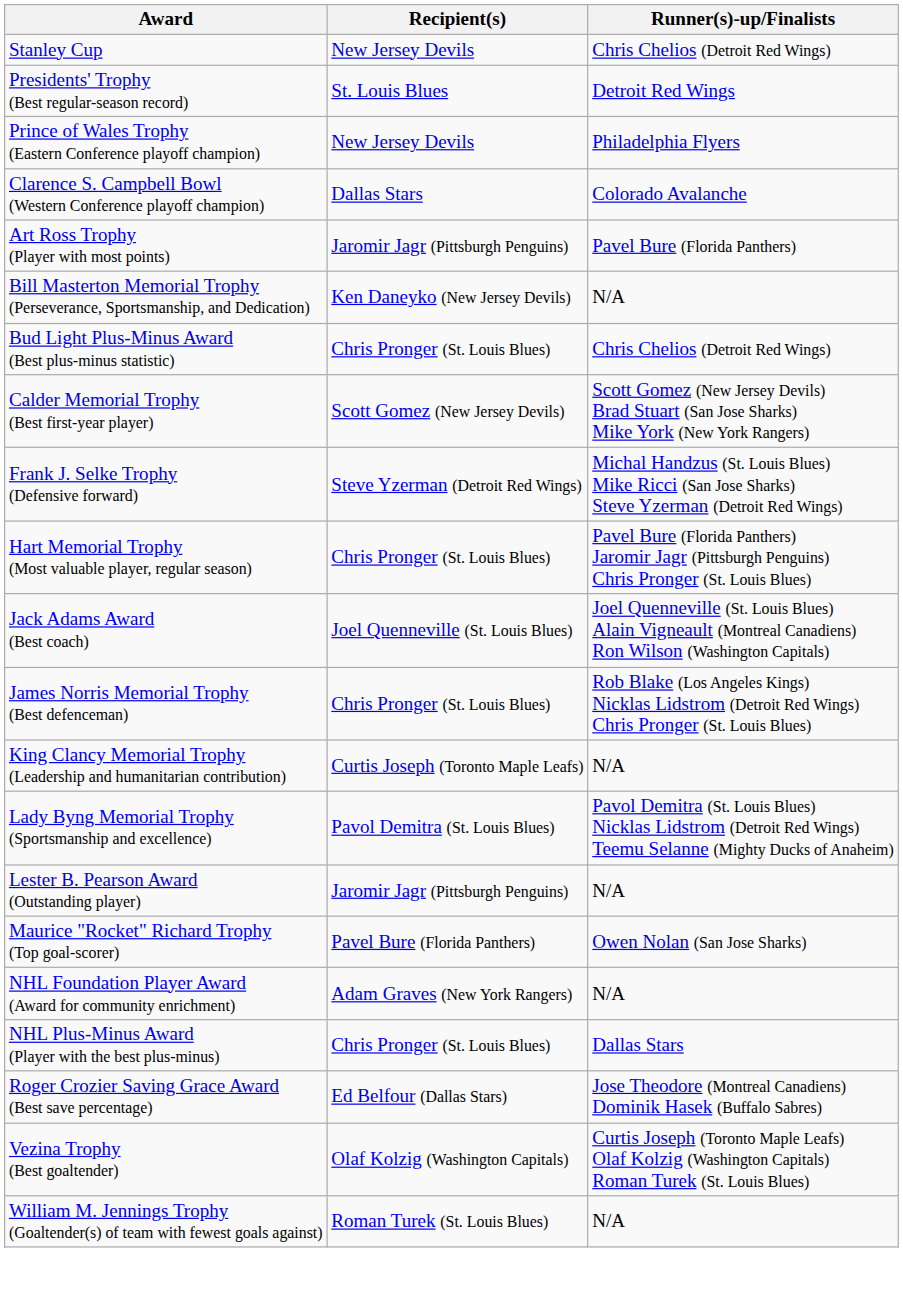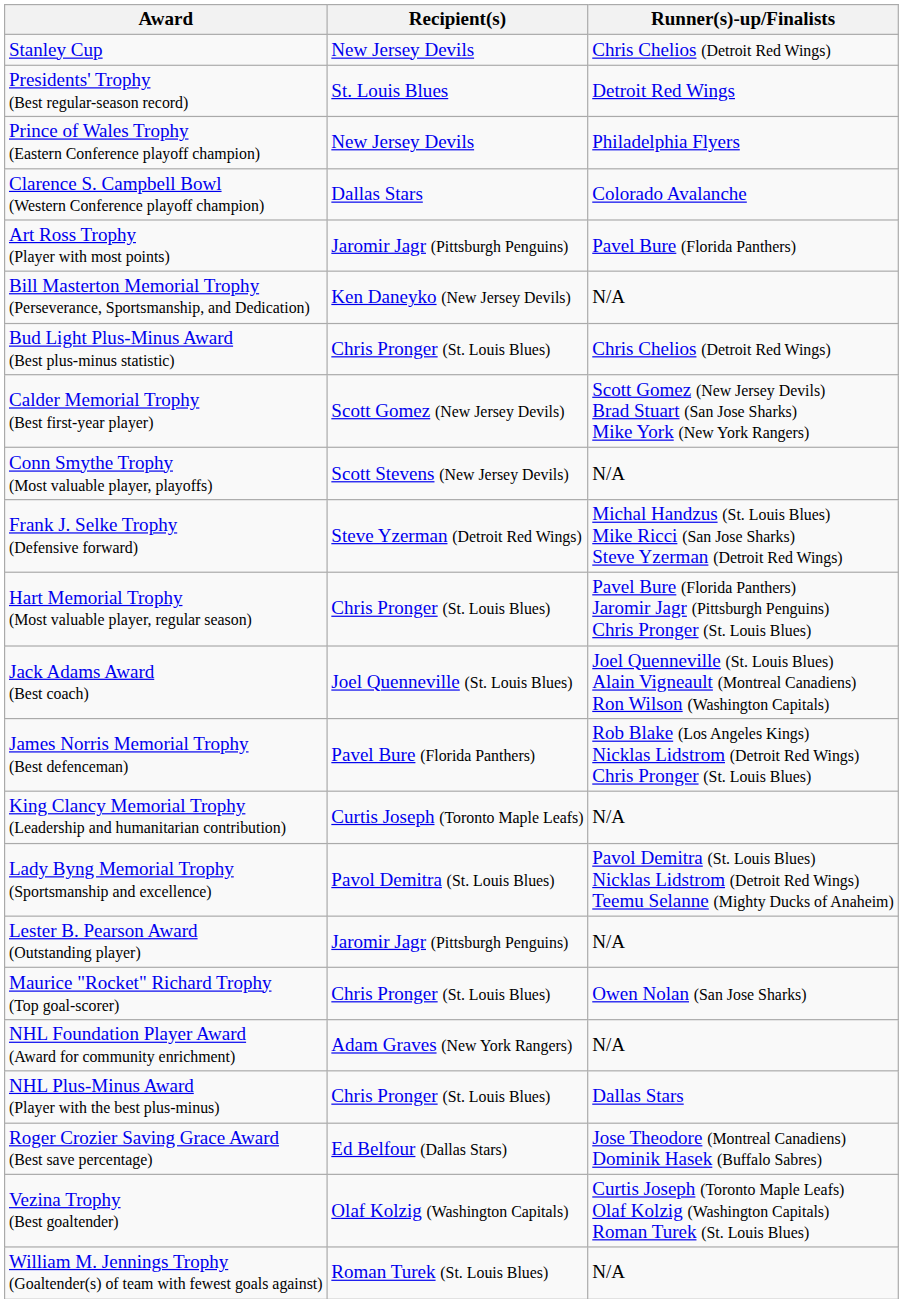+ row: Conn Smythe Trophy (Most valuable player, playoffs) | Scott Stevens (New Jersey Devils) | N/A
James Norris Memorial Trophy (Best defenceman) | Recipient(s): Chris Pronger (St. Louis Blues) -> Pavel Bure (Florida Panthers)
Maurice "Rocket" Richard Trophy (Top goal-scorer) | Recipient(s): Pavel Bure (Florida Panthers) -> Chris Pronger (St. Louis Blues)
